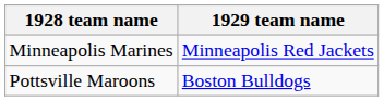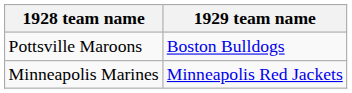rows swapped: Minneapolis Marines <-> Pottsville Maroons
